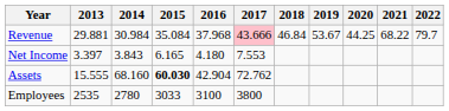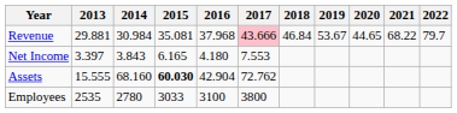Revenue | 2015: 35.084 -> 35.081
Revenue | 2020: 44.25 -> 44.65
